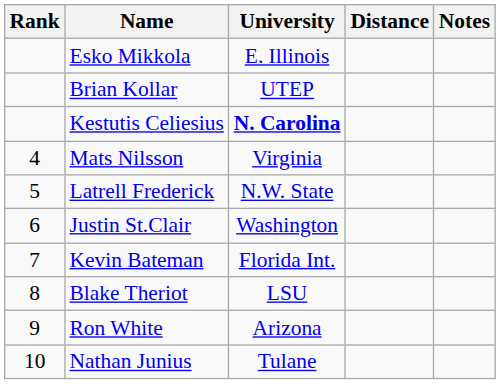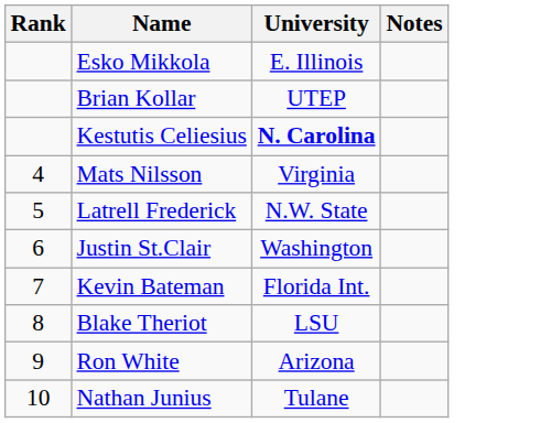- column: Distance
